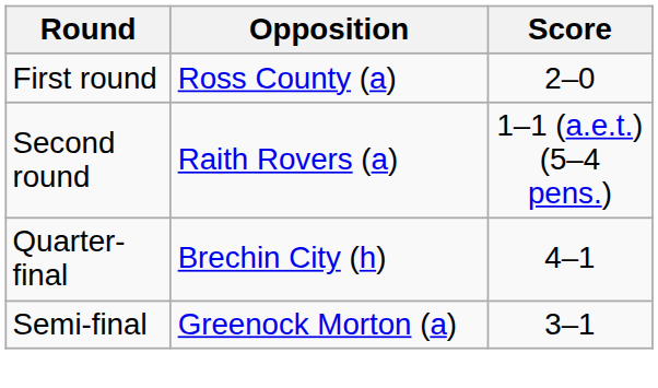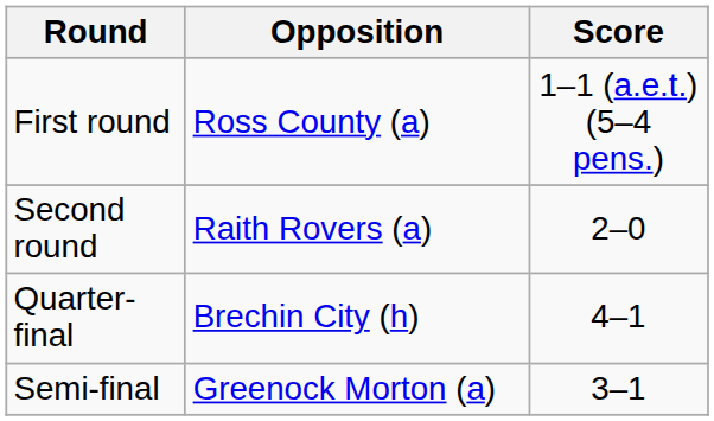First round | Score: 2–0 -> 1–1 (a.e.t.) (5–4 pens.)
Second round | Score: 1–1 (a.e.t.) (5–4 pens.) -> 2–0
